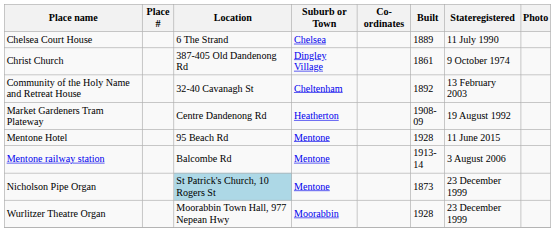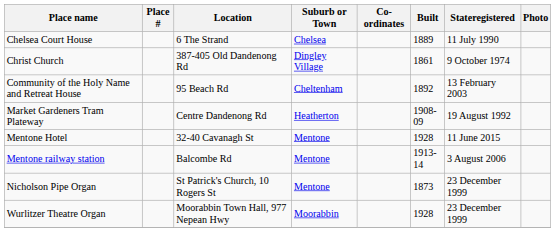Community of the Holy Name and Retreat House | Location: 32-40 Cavanagh St -> 95 Beach Rd
Mentone Hotel | Location: 95 Beach Rd -> 32-40 Cavanagh St
Nicholson Pipe Organ | Location: lightblue background -> no background
